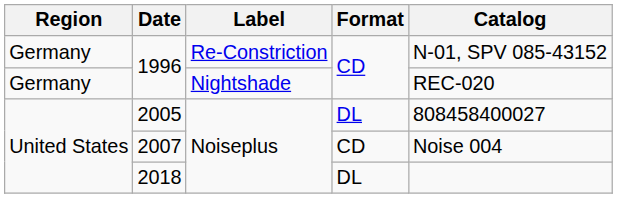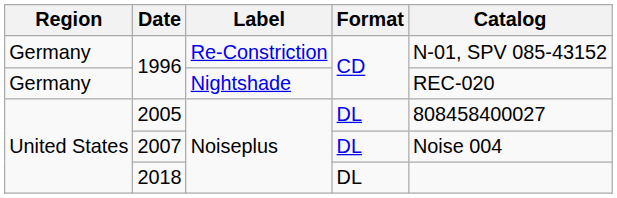2007 | Format: CD -> DL
